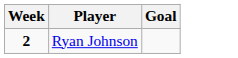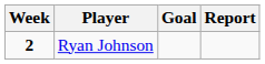+ column: Report
